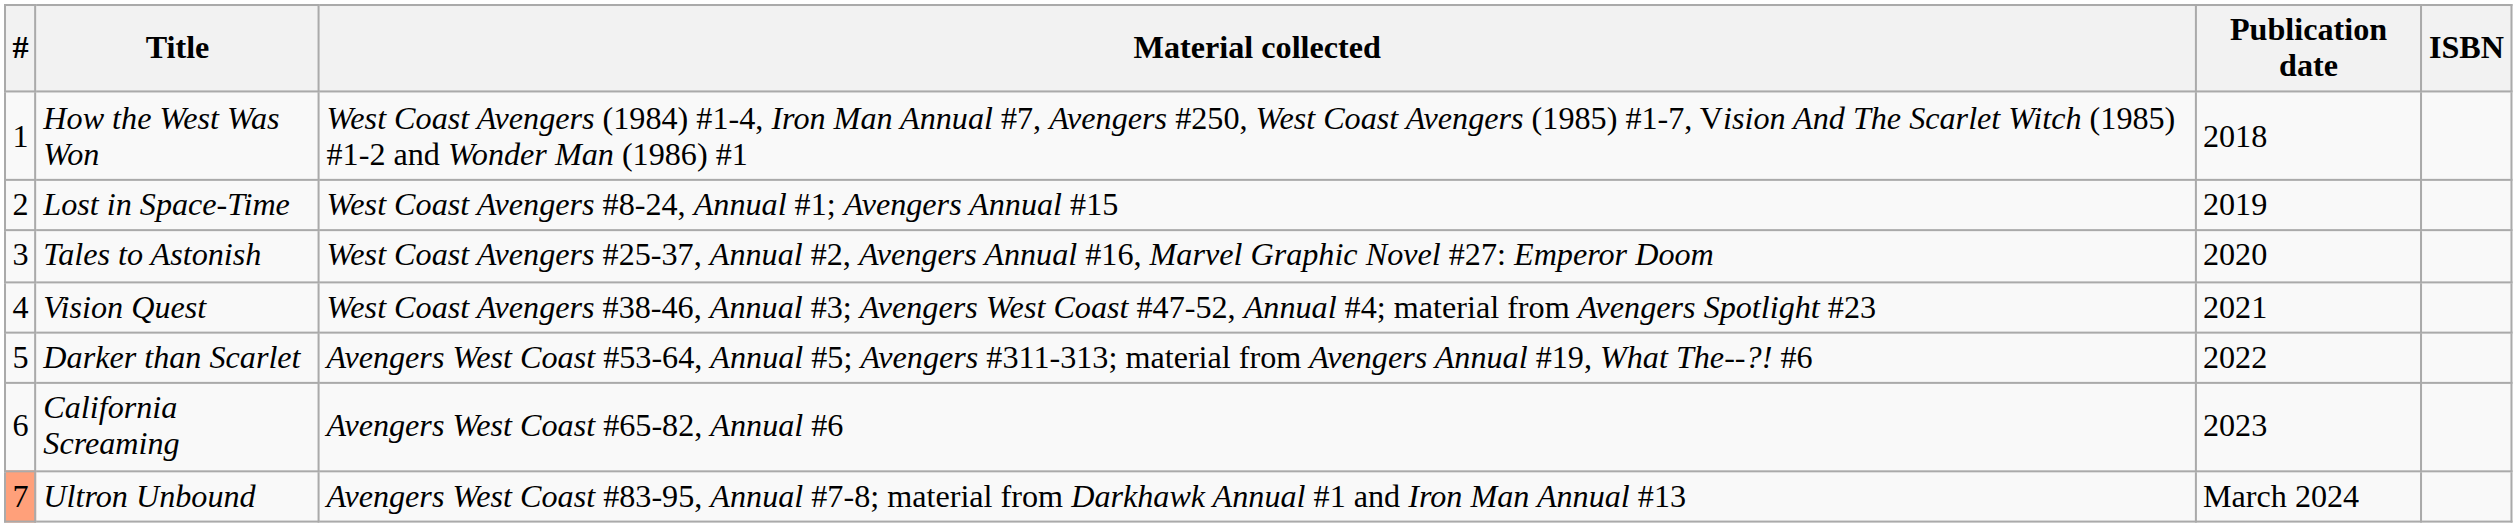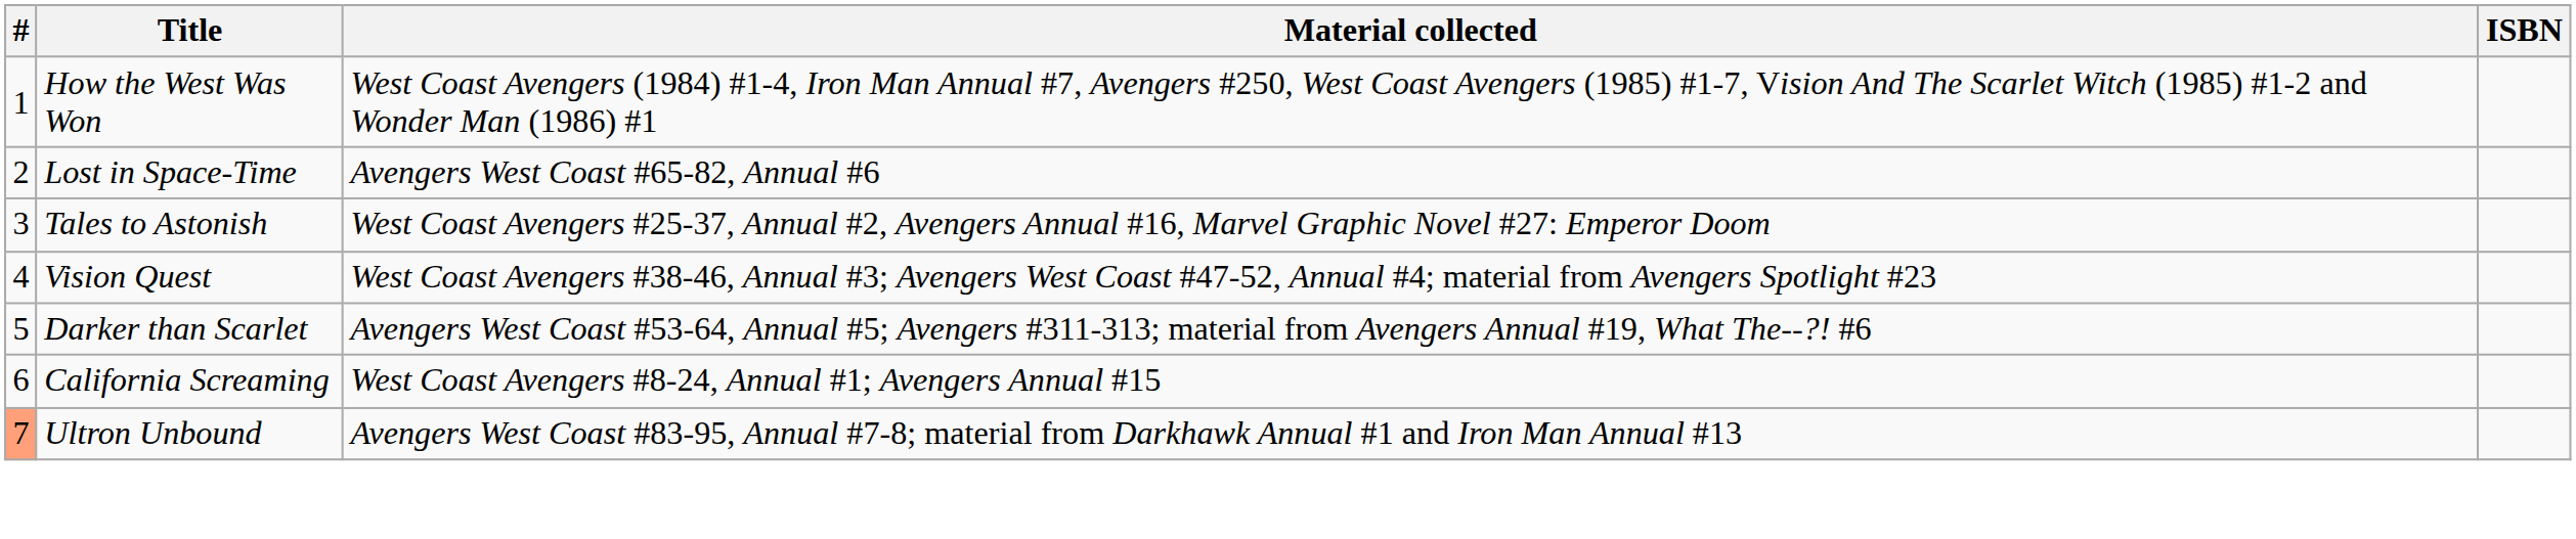- column: Publication date | 2018 | 2019 | 2020 | 2021 | 2022 | 2023 | March 2024
Lost in Space-Time | Material collected: West Coast Avengers #8-24, Annual #1; Avengers Annual #15 -> Avengers West Coast #65-82, Annual #6
California Screaming | Material collected: Avengers West Coast #65-82, Annual #6 -> West Coast Avengers #8-24, Annual #1; Avengers Annual #15
